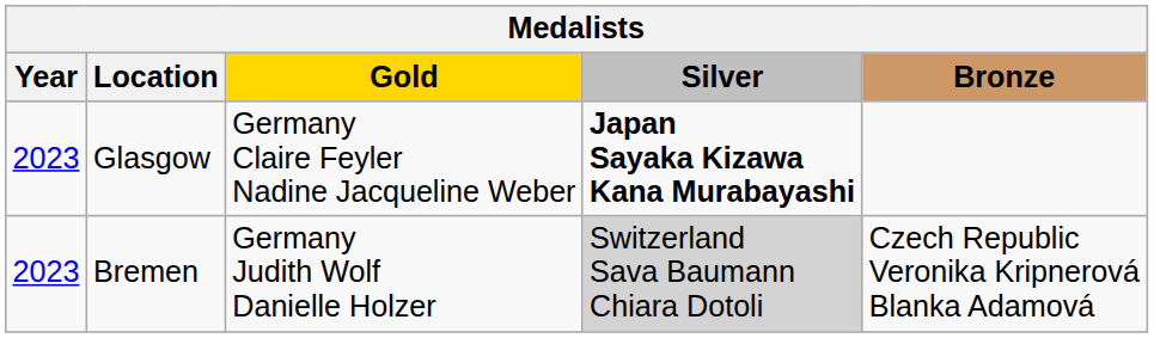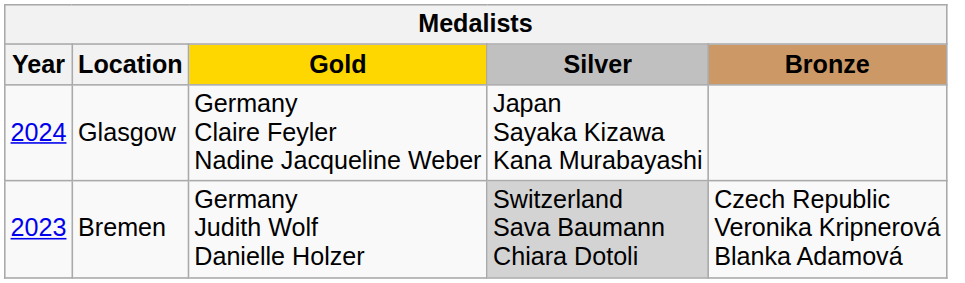Glasgow | Year: 2023 -> 2024
Glasgow | Silver: bold -> normal
